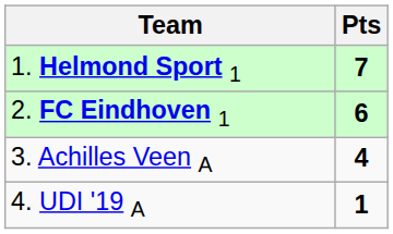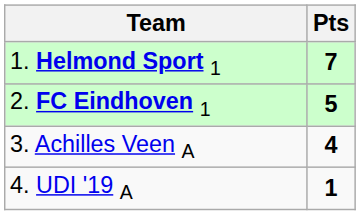2. FC Eindhoven 1 | Pts: 6 -> 5
